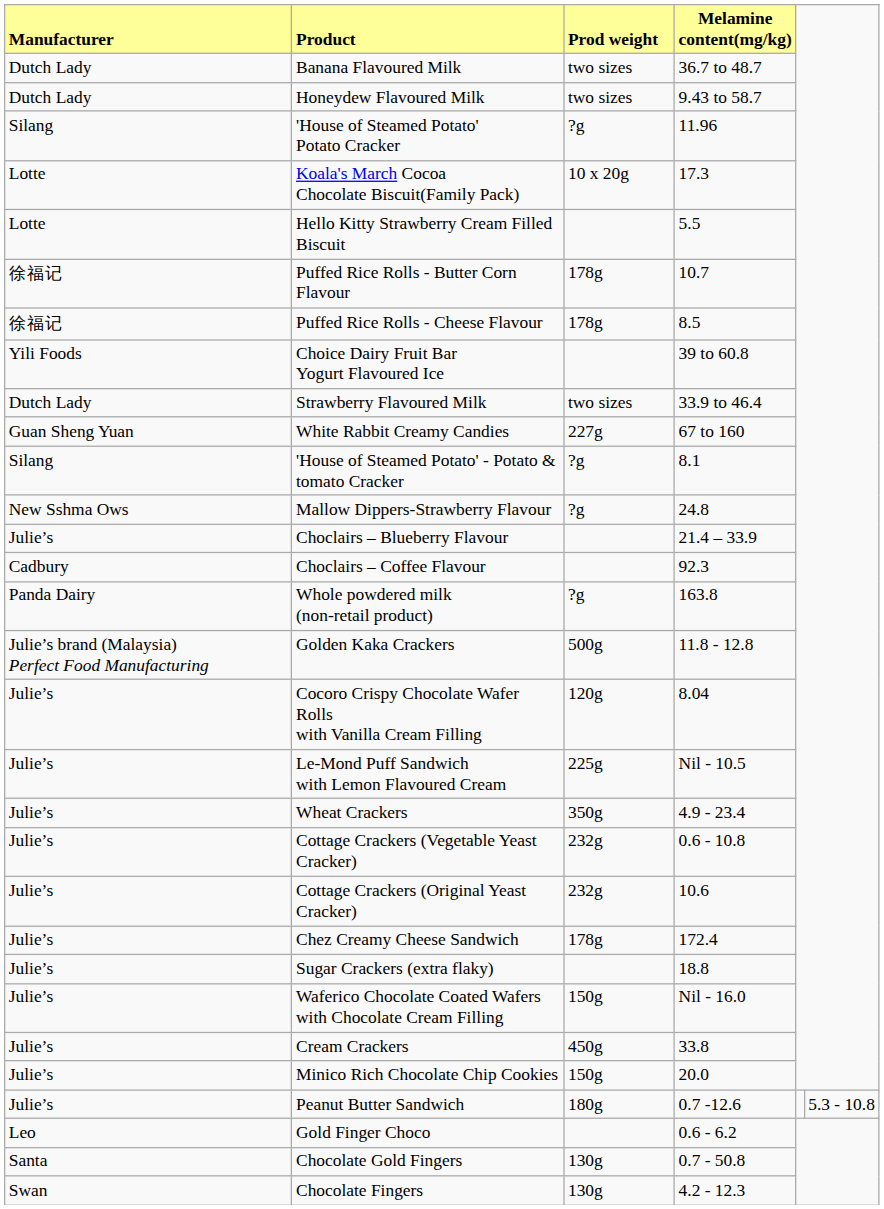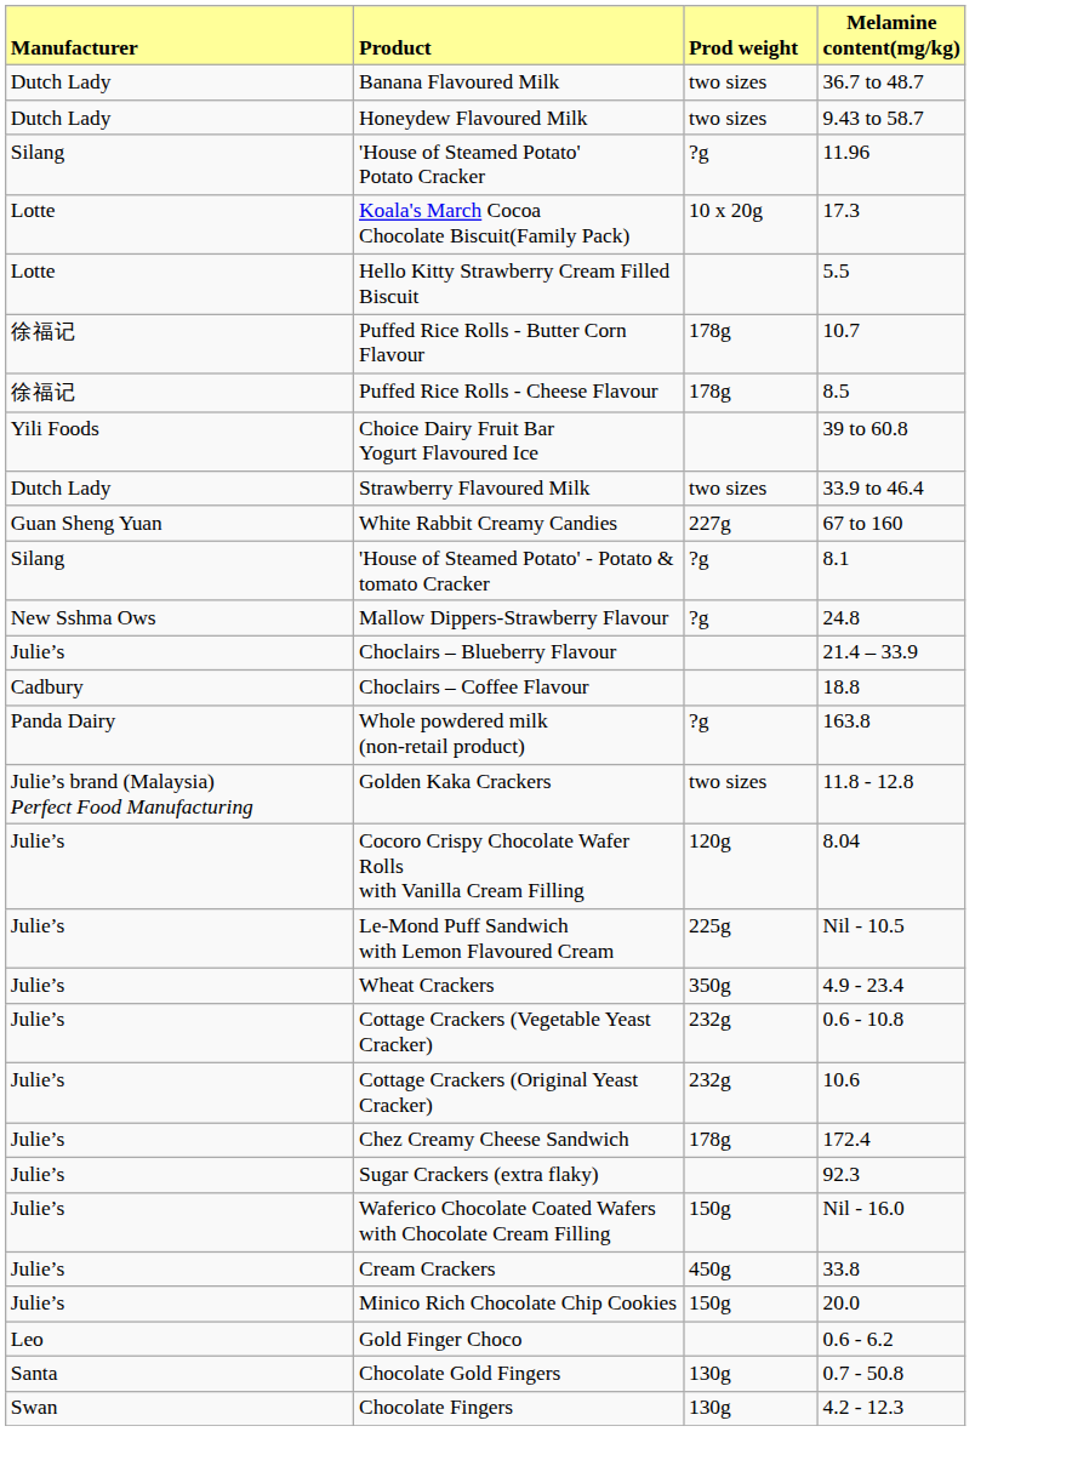Choclairs – Coffee Flavour | column 4: 92.3 -> 18.8
Golden Kaka Crackers | column 3: 500g -> two sizes
Sugar Crackers (extra flaky) | column 4: 18.8 -> 92.3
- row: Julie’s | Peanut Butter Sandwich | 180g | 0.7 -12.6 | 5.3 - 10.8
